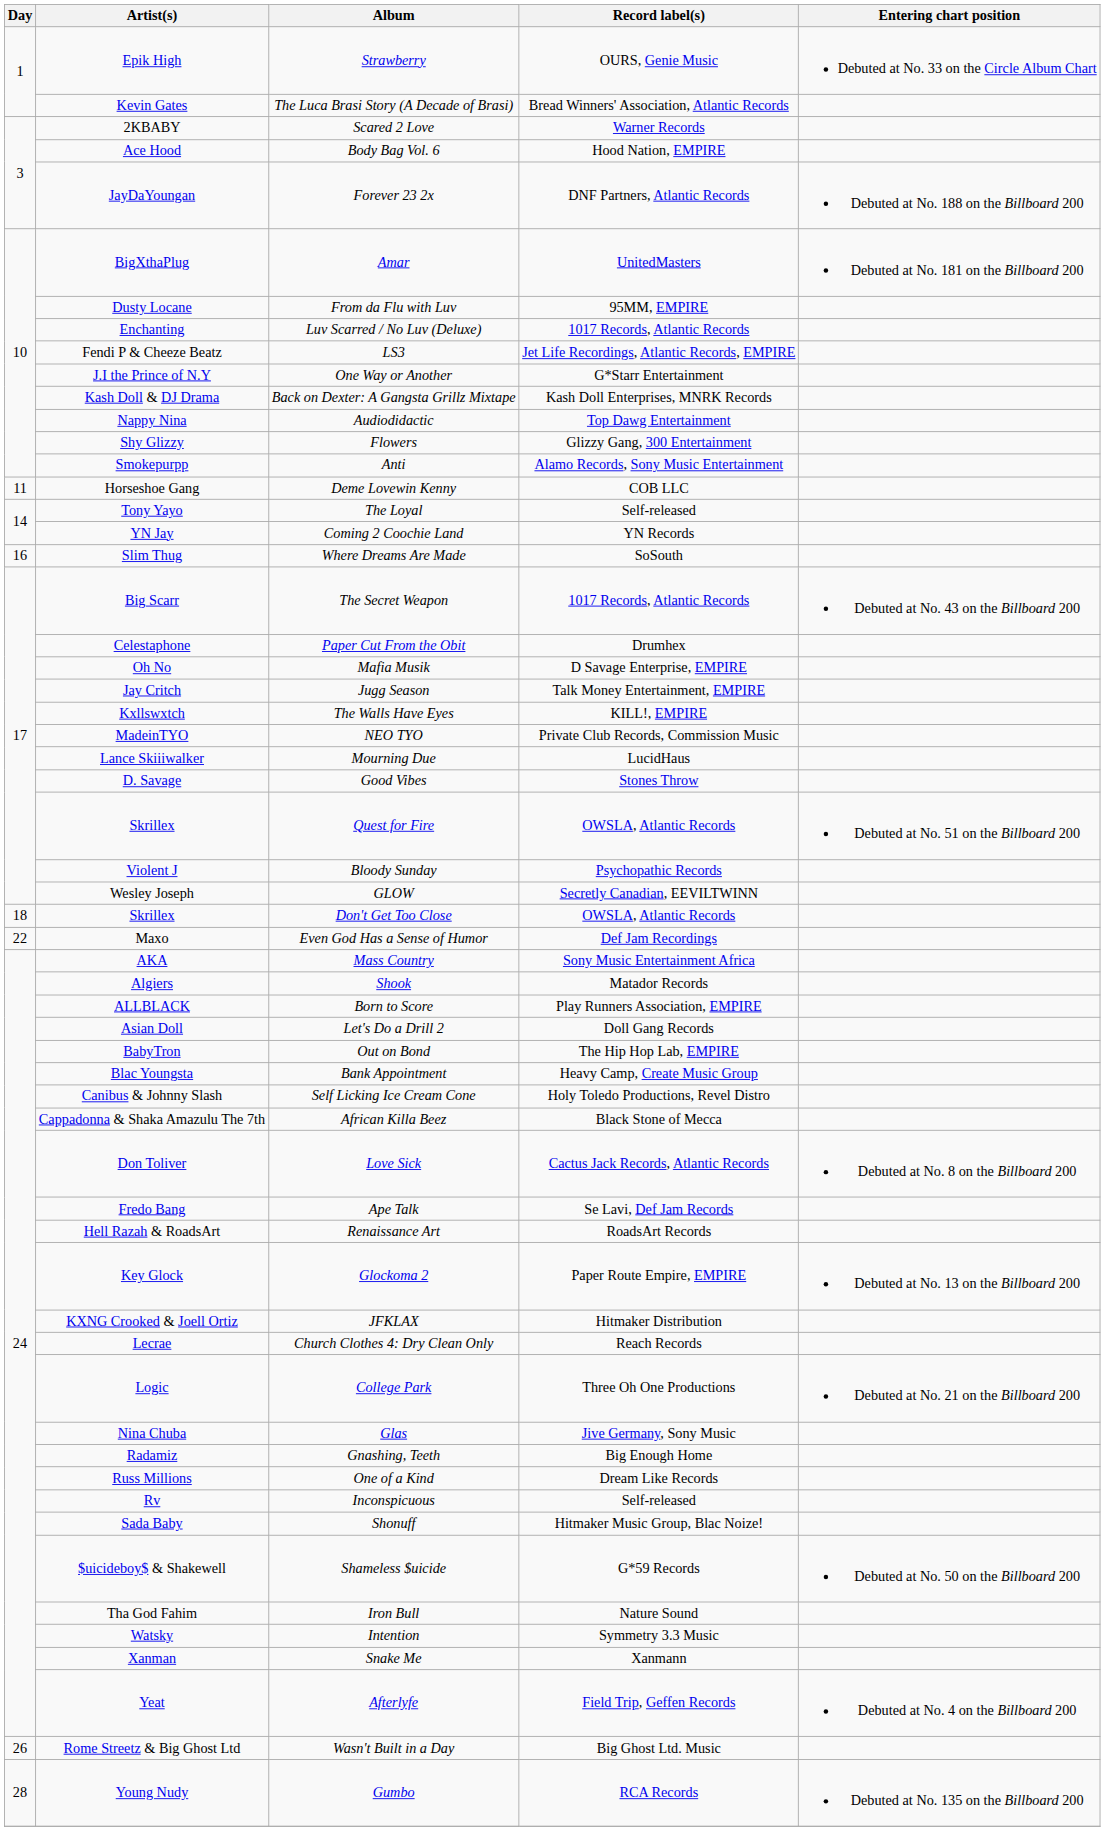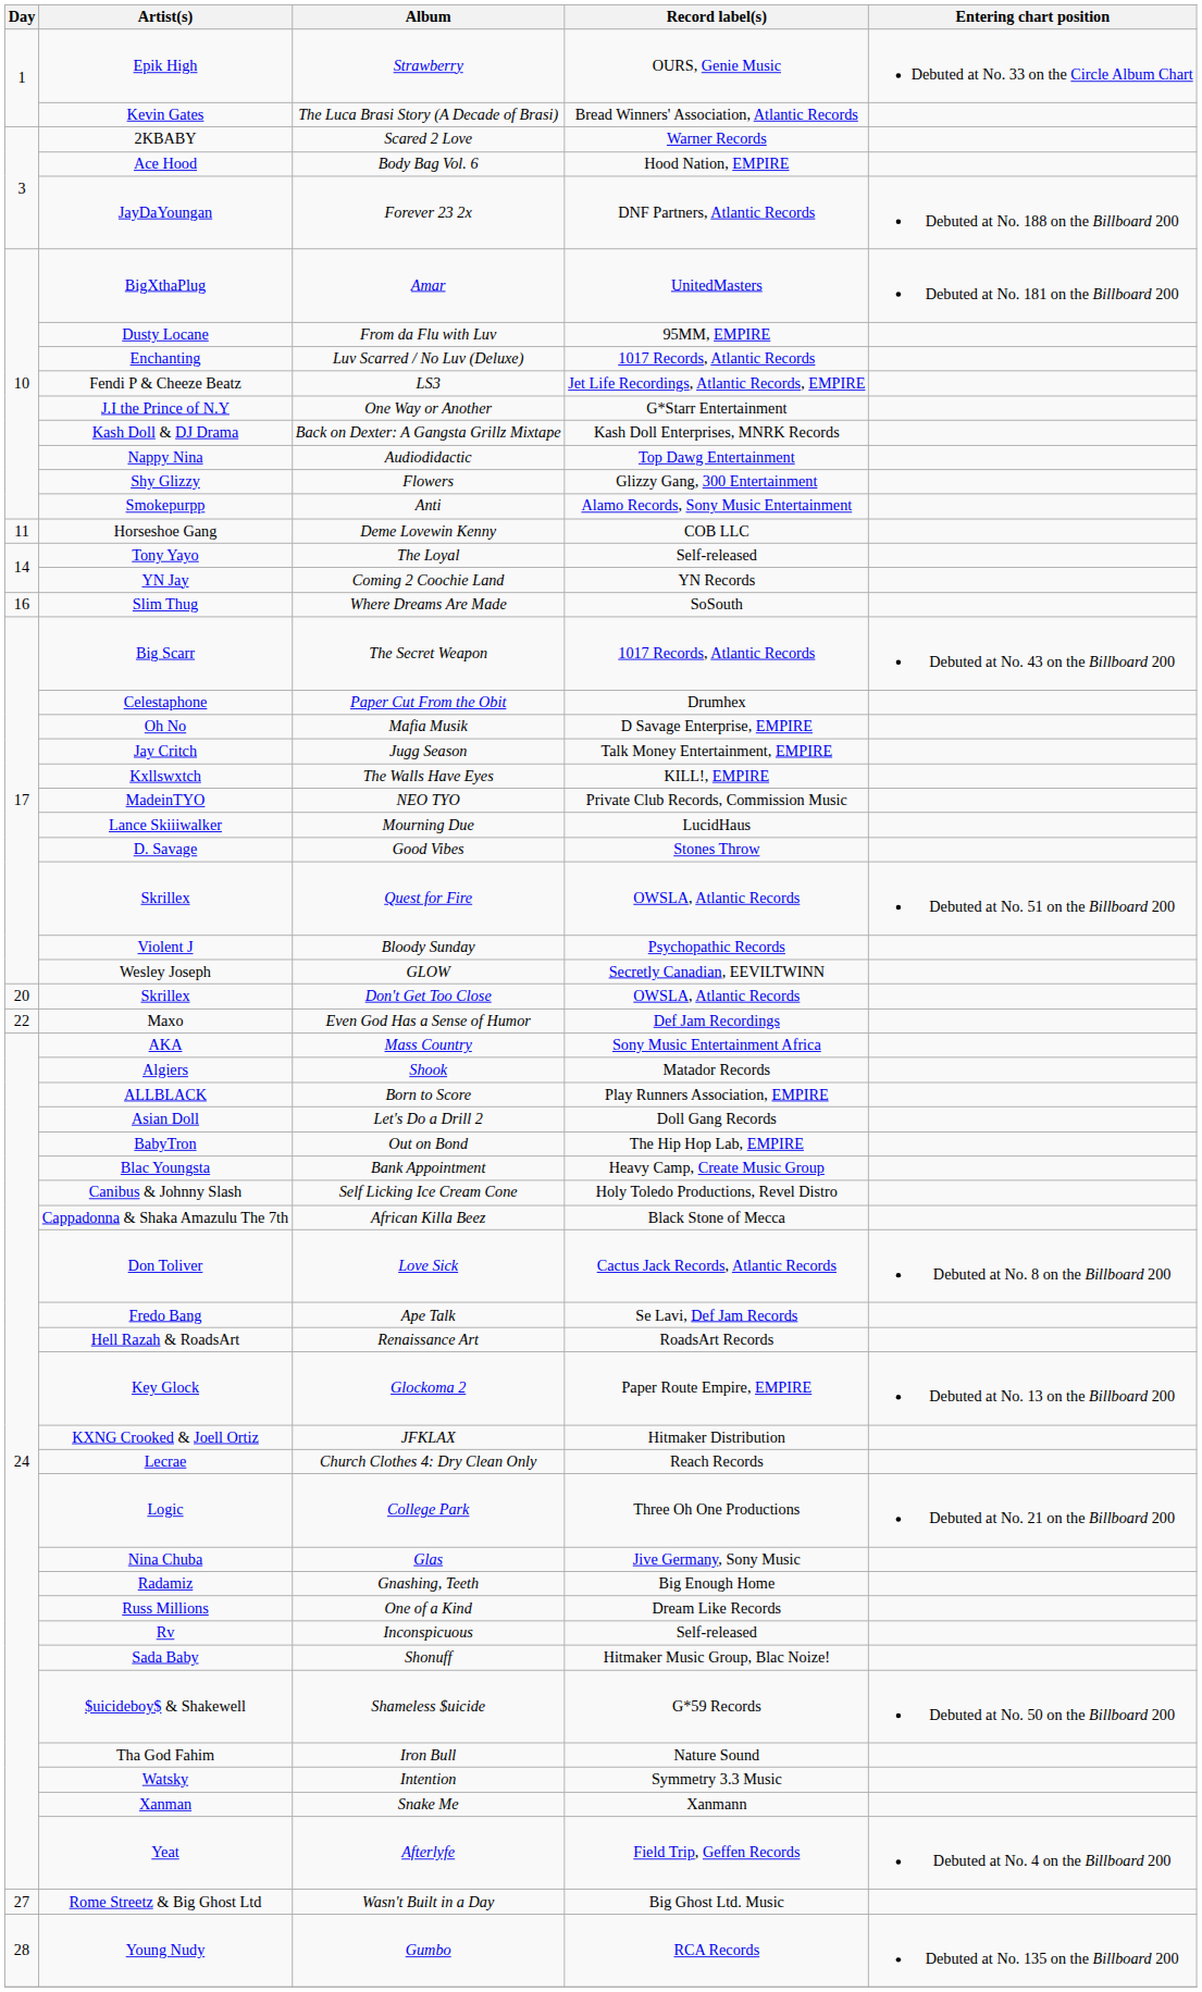Don't Get Too Close | Day: 18 -> 20
Wasn't Built in a Day | Day: 26 -> 27
